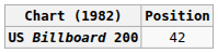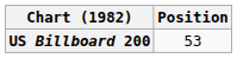US Billboard 200 | Position: 42 -> 53
